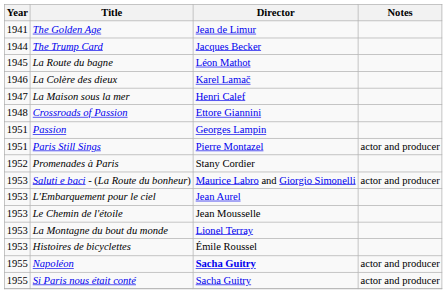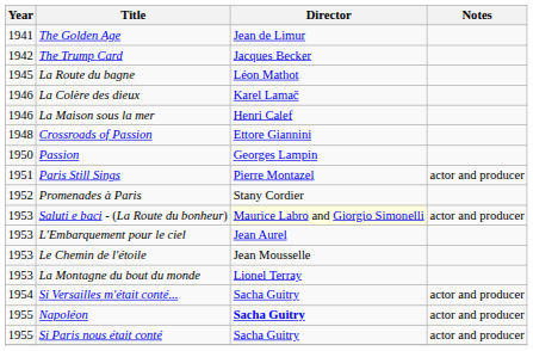The Trump Card | Year: 1944 -> 1942
La Maison sous la mer | Year: 1947 -> 1946
Passion | Year: 1951 -> 1950
Saluti e baci - (La Route du bonheur) | Director: no background -> lightyellow background
- row: 1953 | Histoires de bicyclettes | Émile Roussel
+ row: 1954 | Si Versailles m'était conté... | Sacha Guitry | actor and producer
